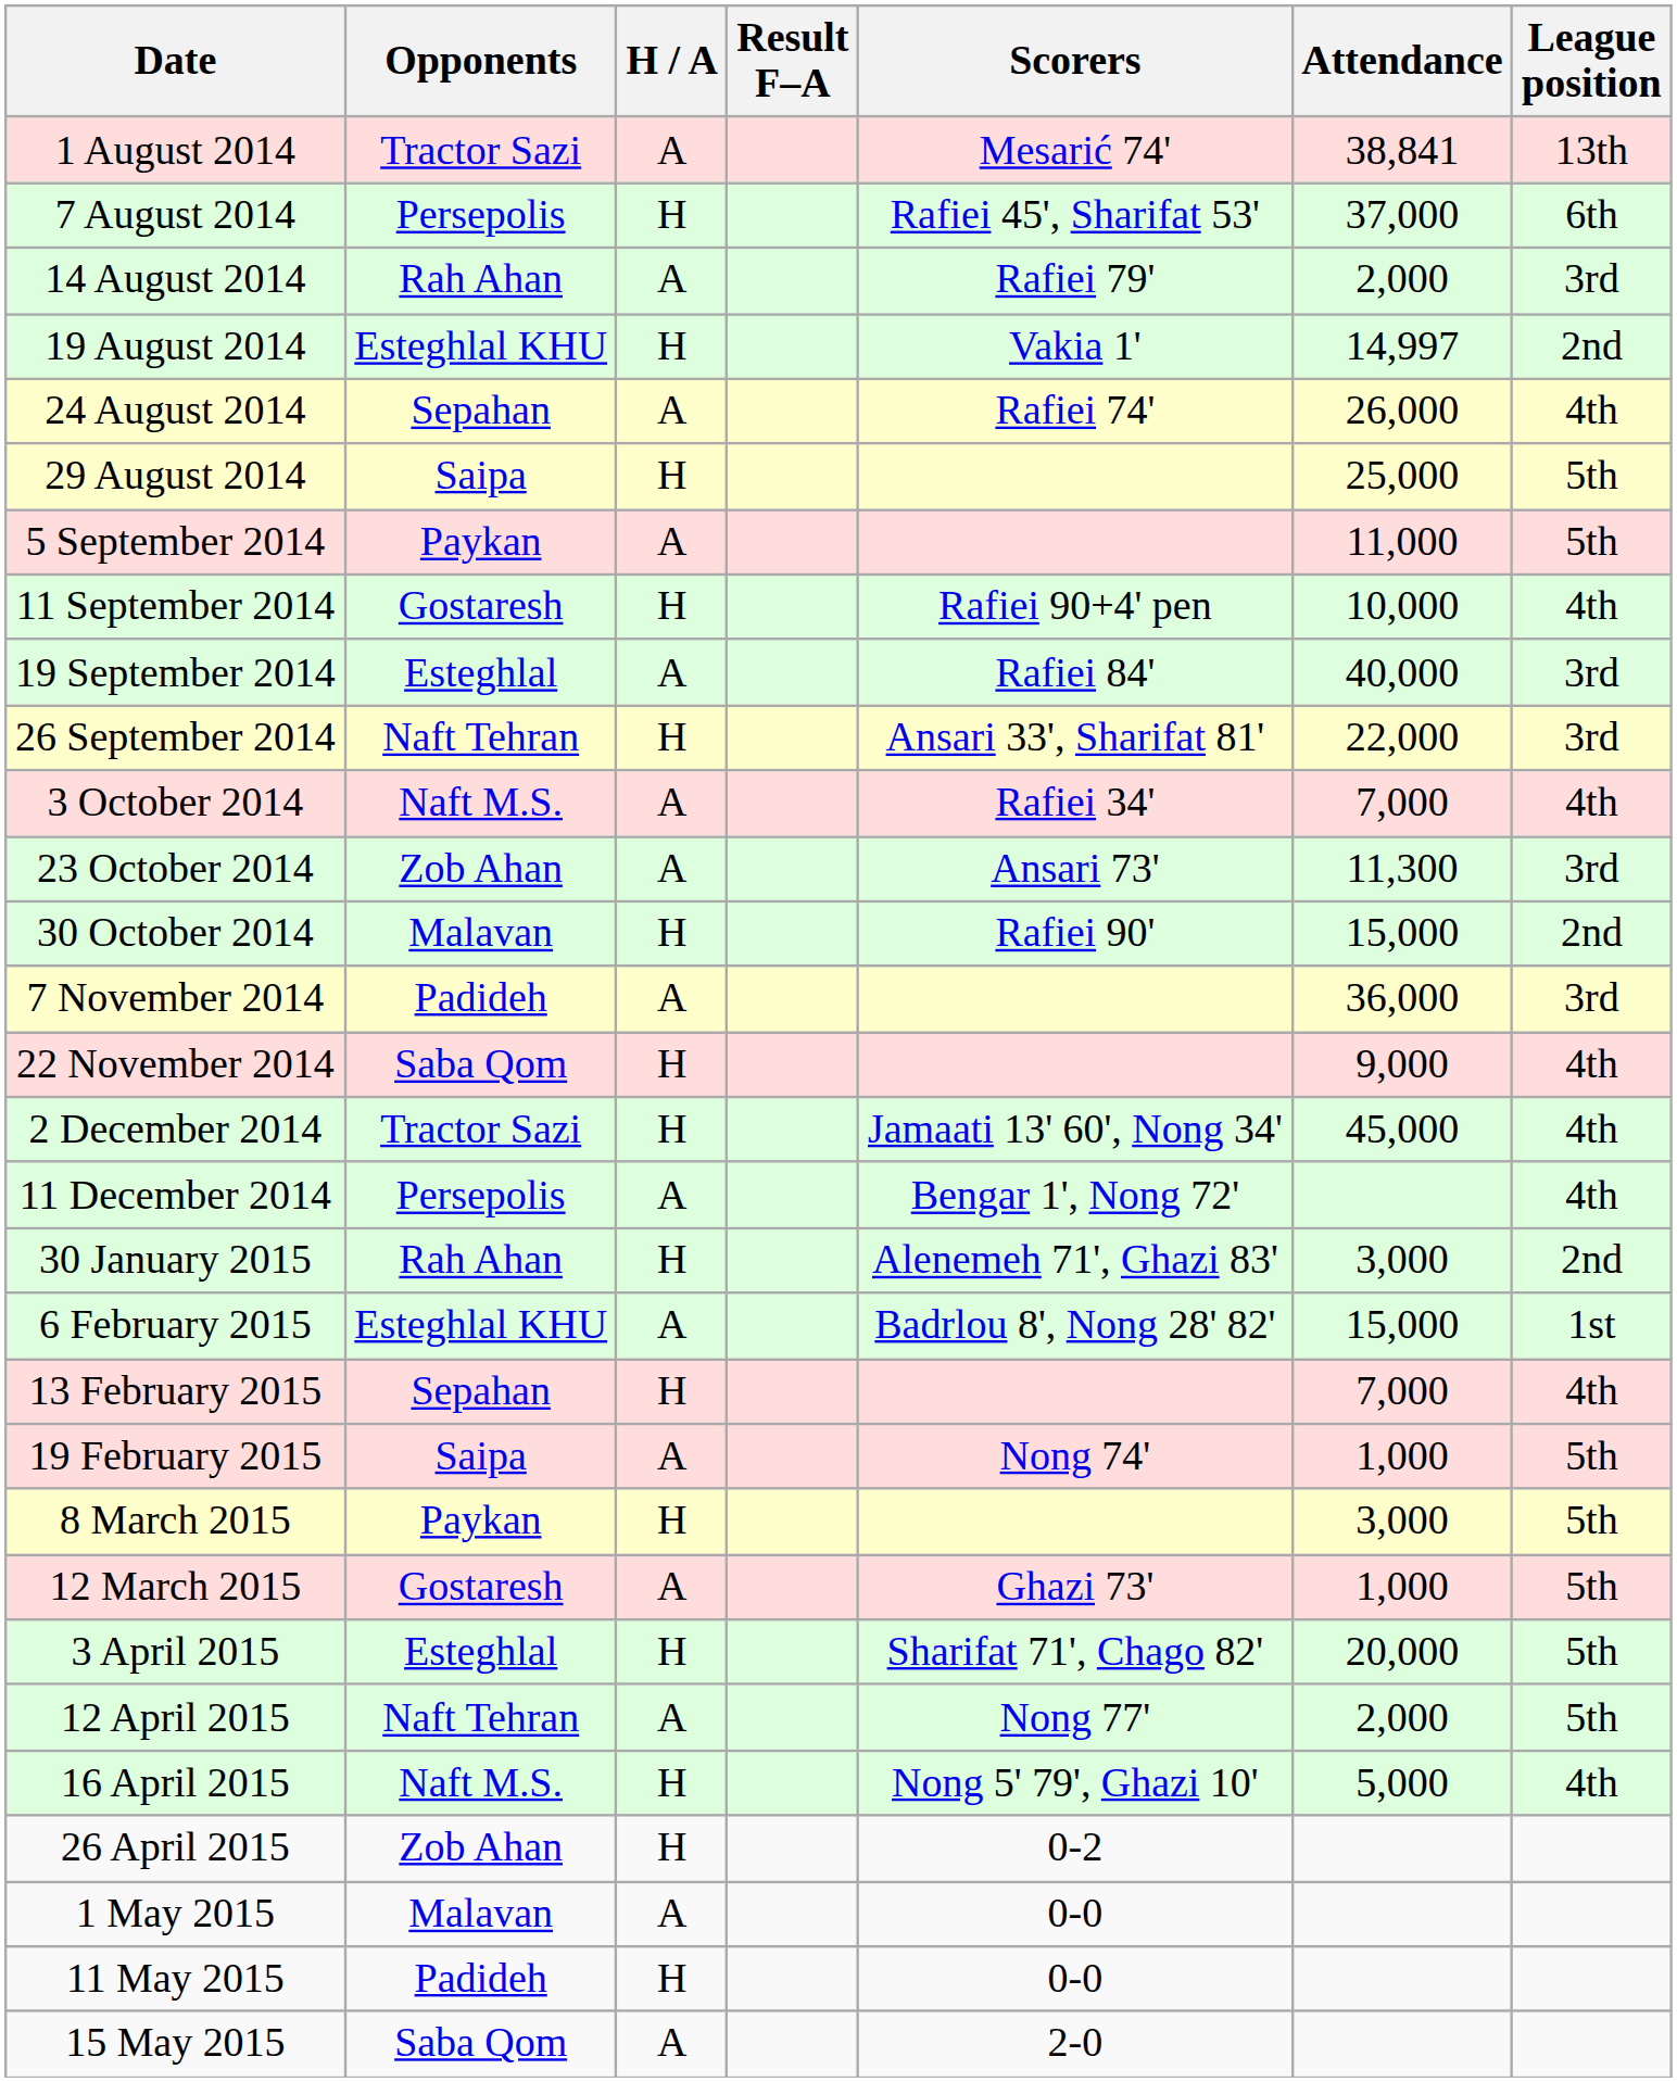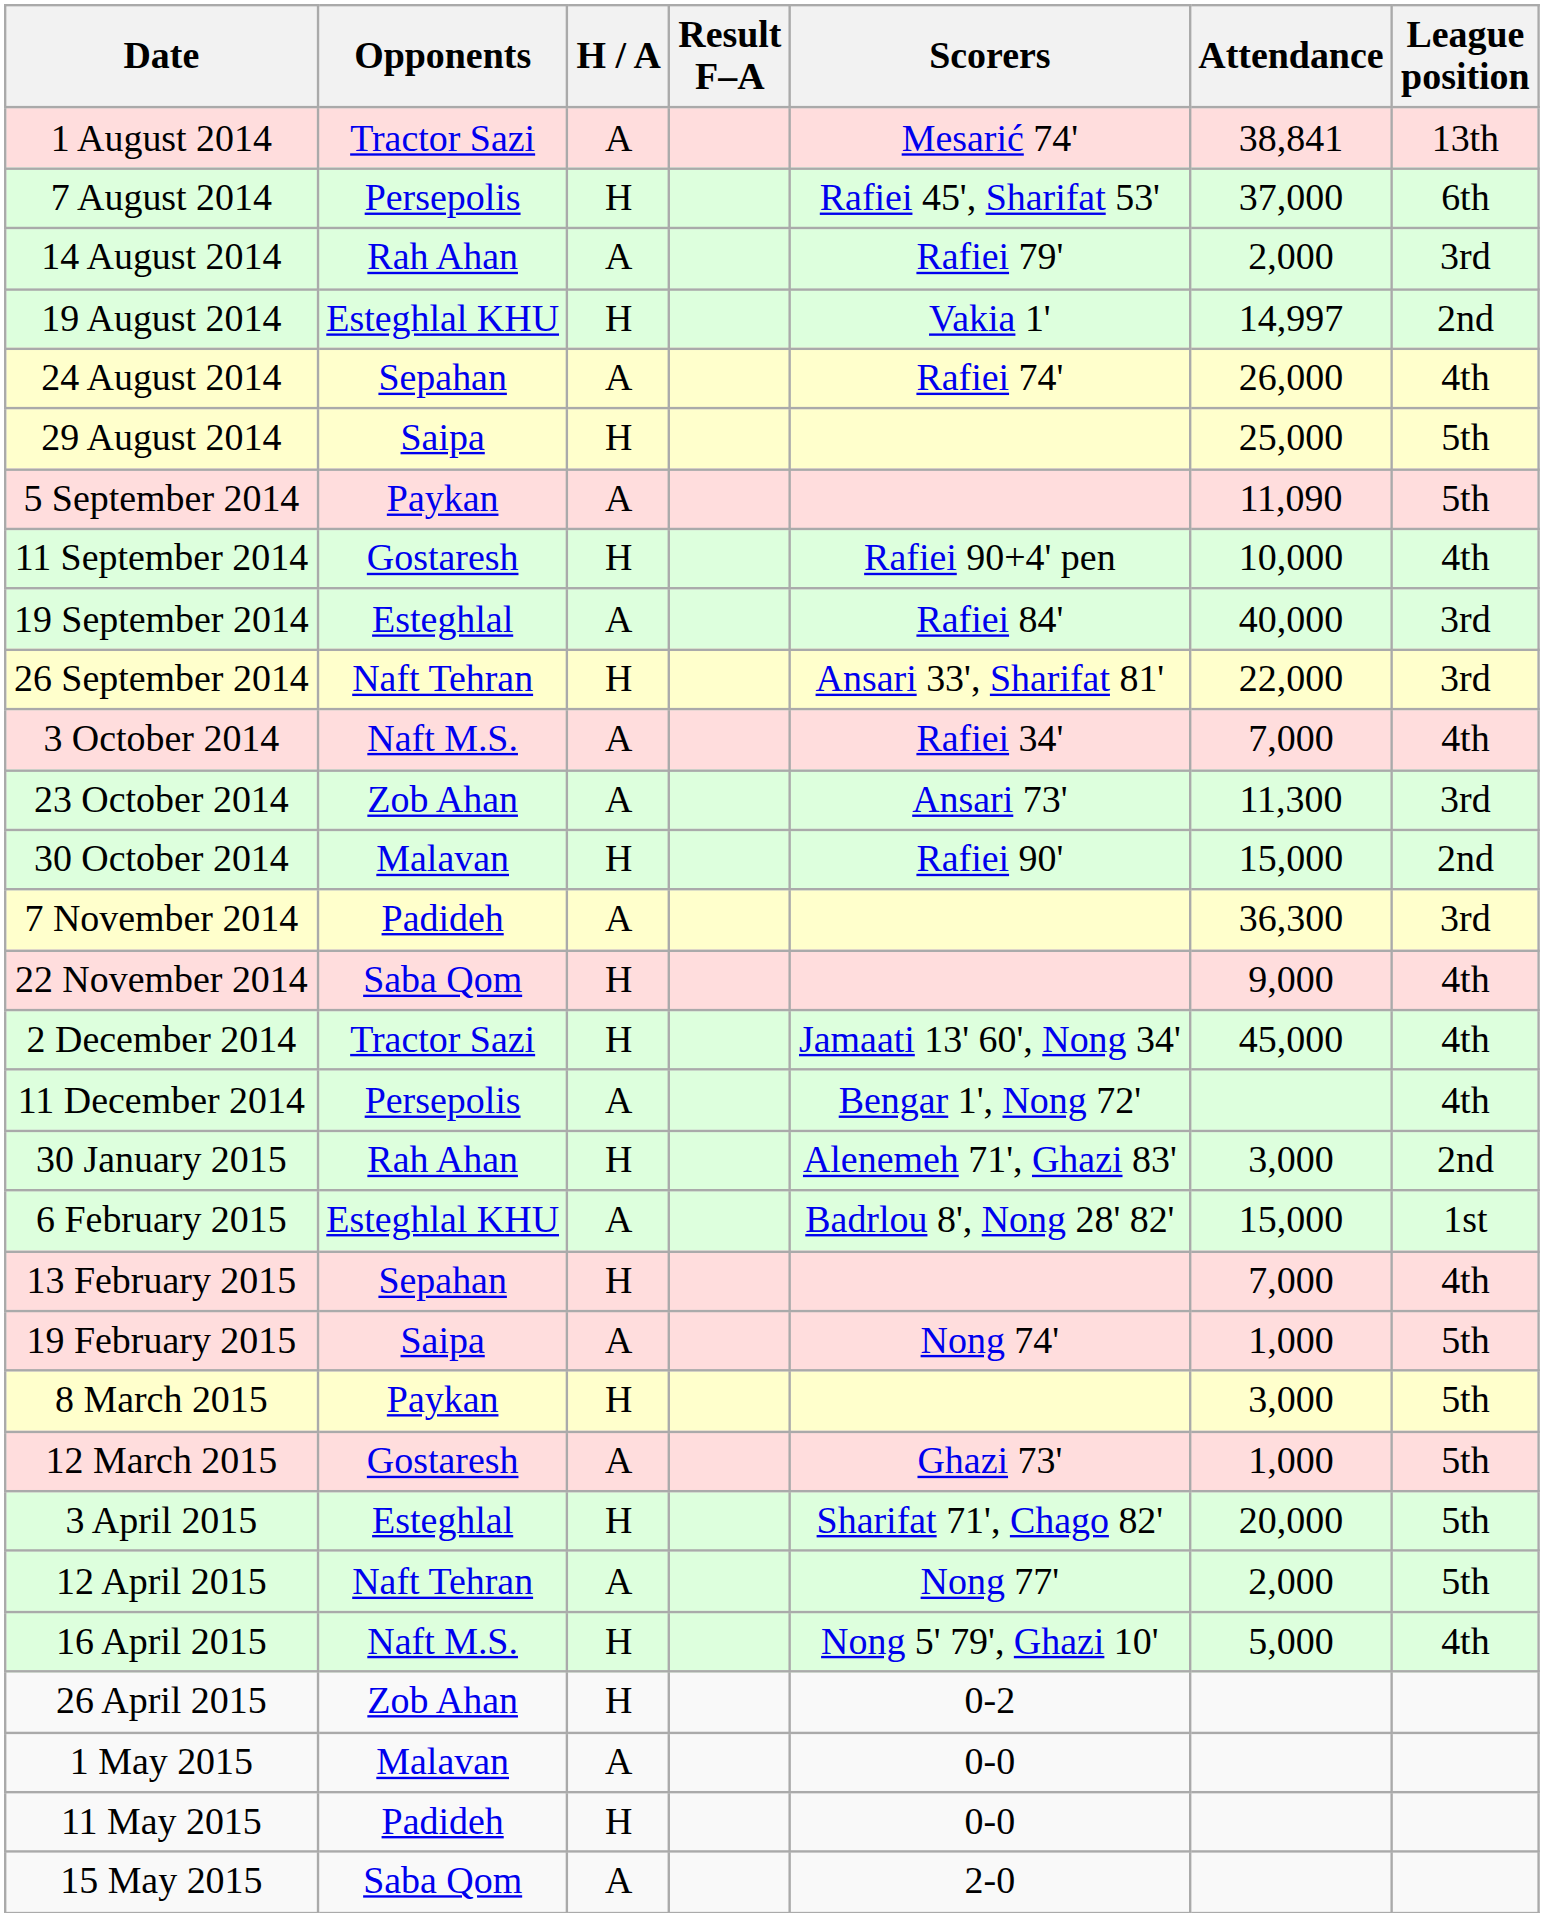5 September 2014 | Attendance: 11,000 -> 11,090
7 November 2014 | Attendance: 36,000 -> 36,300
